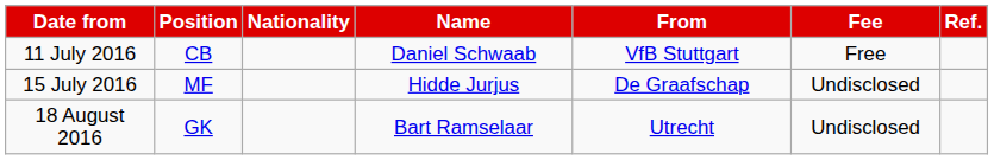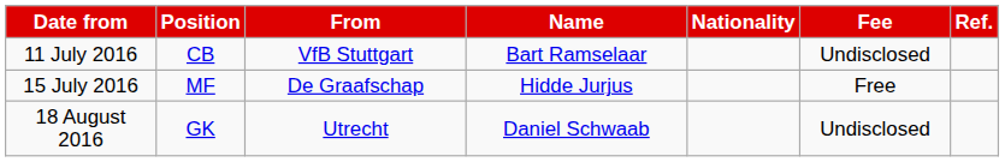columns swapped: Nationality <-> From
11 July 2016 | Name: Daniel Schwaab -> Bart Ramselaar
11 July 2016 | Fee: Free -> Undisclosed
15 July 2016 | Fee: Undisclosed -> Free
18 August 2016 | Name: Bart Ramselaar -> Daniel Schwaab
